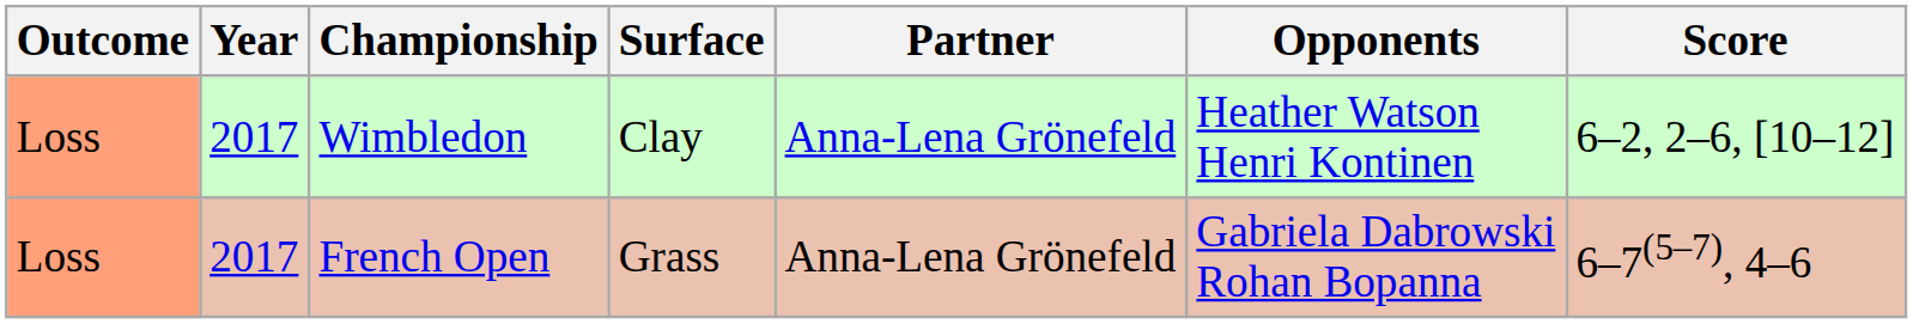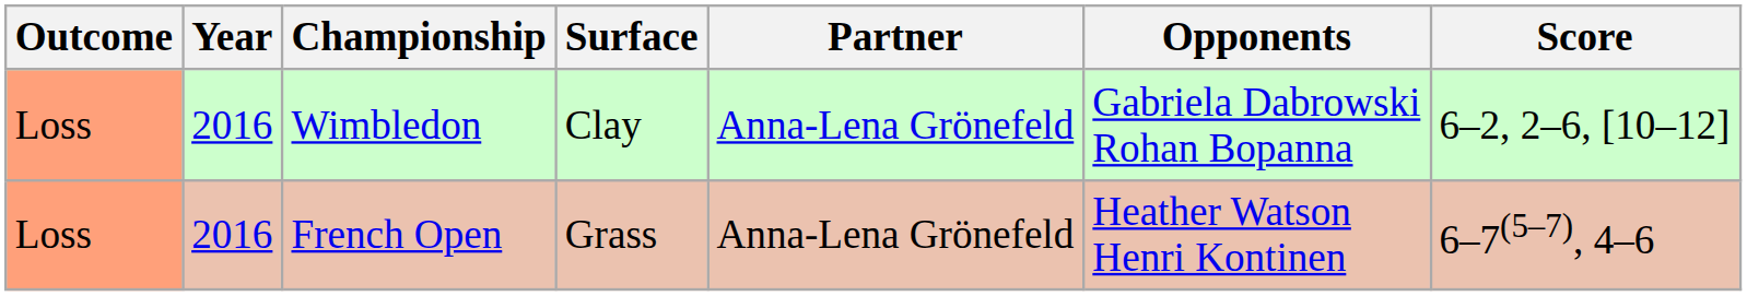Wimbledon | Year: 2017 -> 2016
Wimbledon | Opponents: Heather Watson Henri Kontinen -> Gabriela Dabrowski Rohan Bopanna
French Open | Year: 2017 -> 2016
French Open | Opponents: Gabriela Dabrowski Rohan Bopanna -> Heather Watson Henri Kontinen
